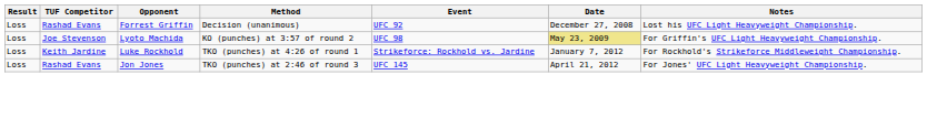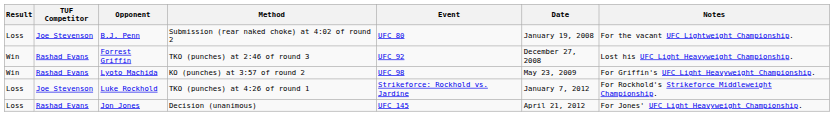+ row: Loss | Joe Stevenson | B.J. Penn | Submission (rear naked choke) at 4:02 of round 2 | UFC 80 | January 19, 2008 | For the vacant UFC Lightweight Championship.
Forrest Griffin | Result: Loss -> Win
Forrest Griffin | Method: Decision (unanimous) -> TKO (punches) at 2:46 of round 3
Lyoto Machida | Result: Loss -> Win
Lyoto Machida | TUF Competitor: Joe Stevenson -> Rashad Evans
Lyoto Machida | Date: khaki background -> no background
Luke Rockhold | TUF Competitor: Keith Jardine -> Joe Stevenson
Jon Jones | Method: TKO (punches) at 2:46 of round 3 -> Decision (unanimous)
